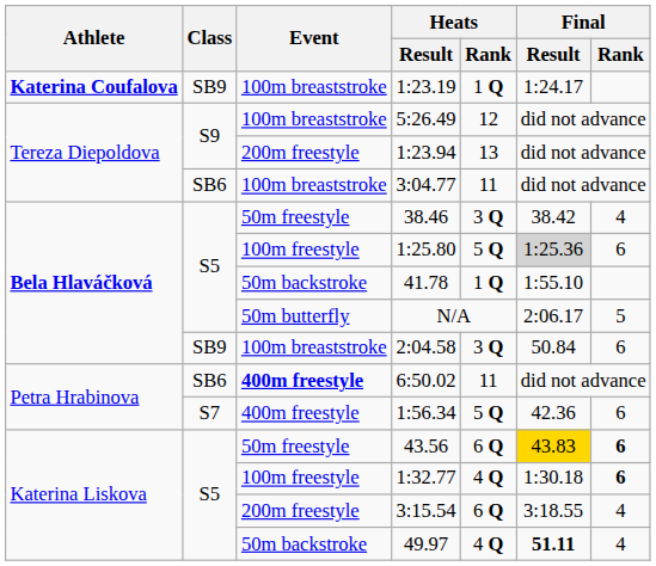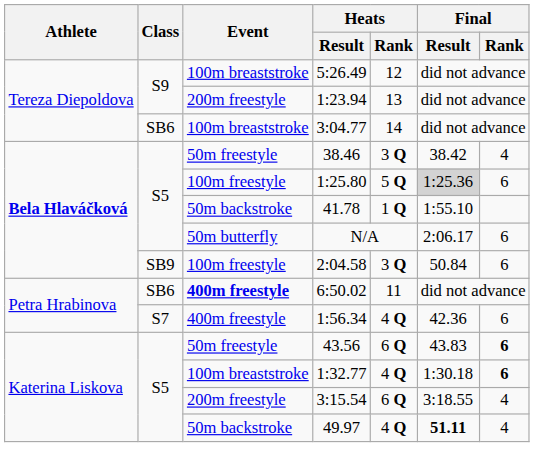- row: Katerina Coufalova | SB9 | 100m breaststroke | 1:23.19 | 1 Q | 1:24.17
3:04.77 | Heats / Rank: 11 -> 14
N/A | Final / Rank: 5 -> 6
2:04.58 | Event: 100m breaststroke -> 100m freestyle
1:56.34 | Heats / Rank: 5 Q -> 4 Q
43.56 | Final / Result: gold background -> no background
1:32.77 | Event: 100m freestyle -> 100m breaststroke
